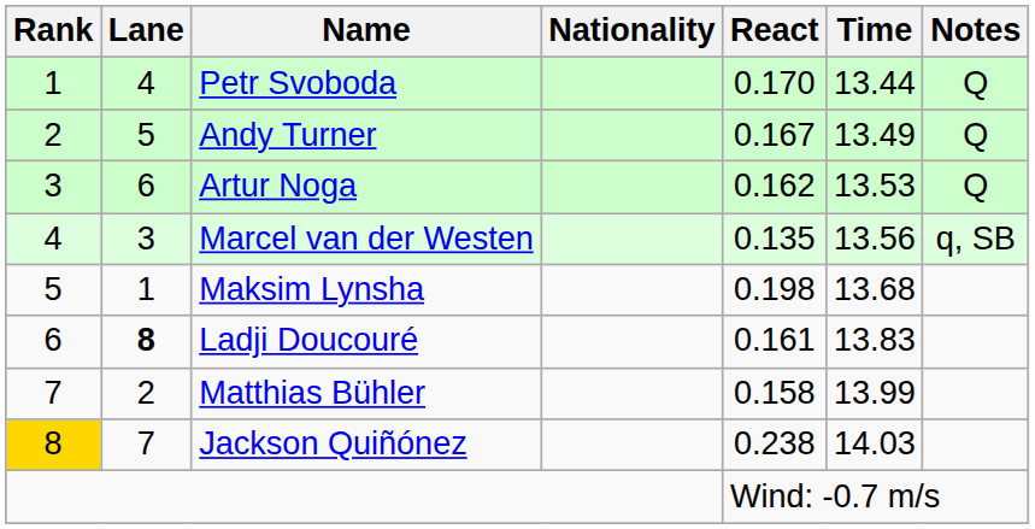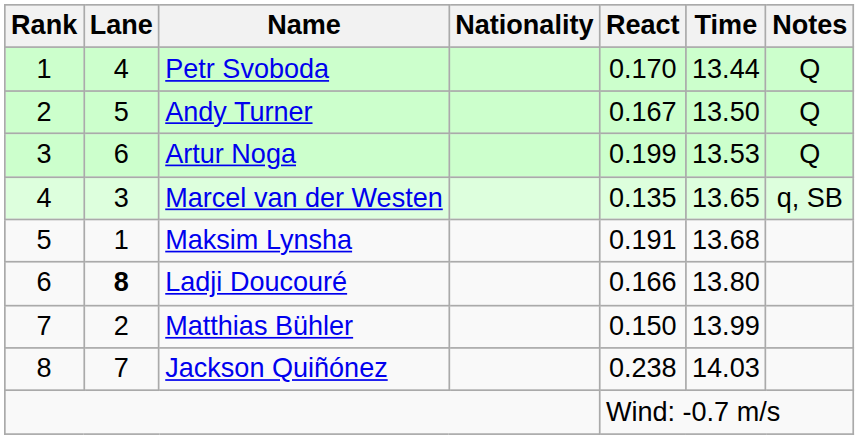Andy Turner | Time: 13.49 -> 13.50
Artur Noga | React: 0.162 -> 0.199
Marcel van der Westen | Time: 13.56 -> 13.65
Maksim Lynsha | React: 0.198 -> 0.191
Ladji Doucouré | React: 0.161 -> 0.166
Ladji Doucouré | Time: 13.83 -> 13.80
Matthias Bühler | React: 0.158 -> 0.150
Jackson Quiñónez | Rank: gold background -> no background
